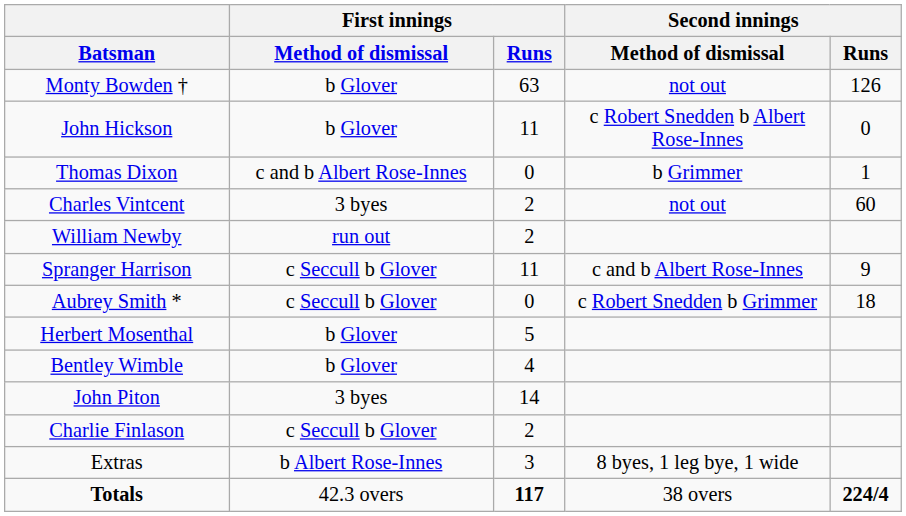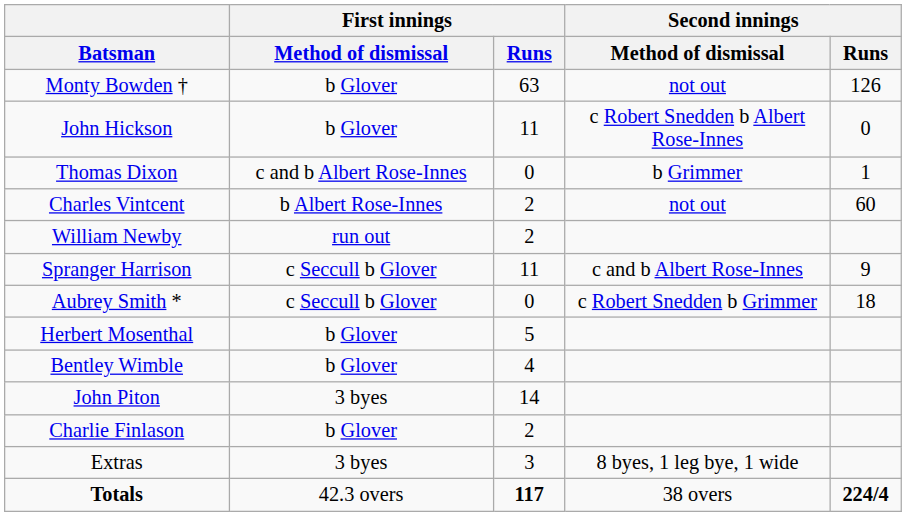Charles Vintcent | First innings / Method of dismissal: 3 byes -> b Albert Rose-Innes
Charlie Finlason | First innings / Method of dismissal: c Seccull b Glover -> b Glover
Extras | First innings / Method of dismissal: b Albert Rose-Innes -> 3 byes
